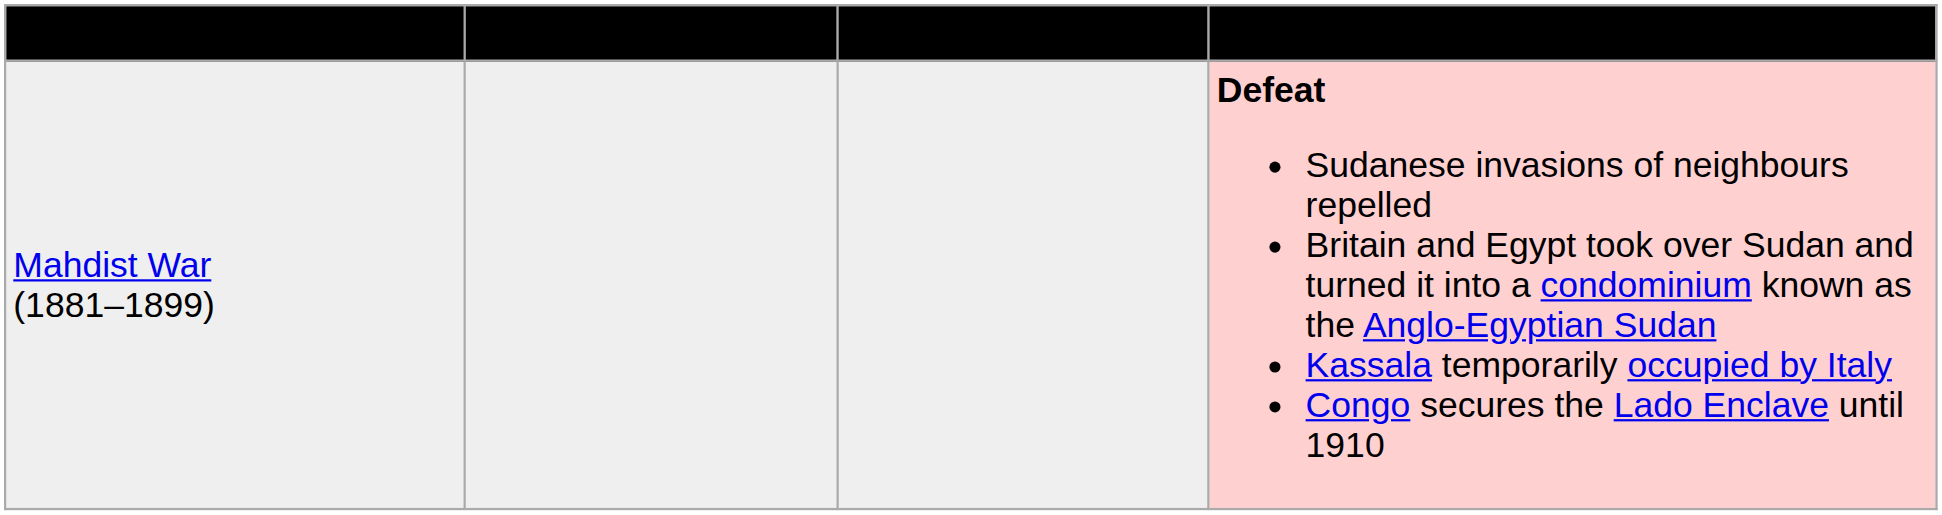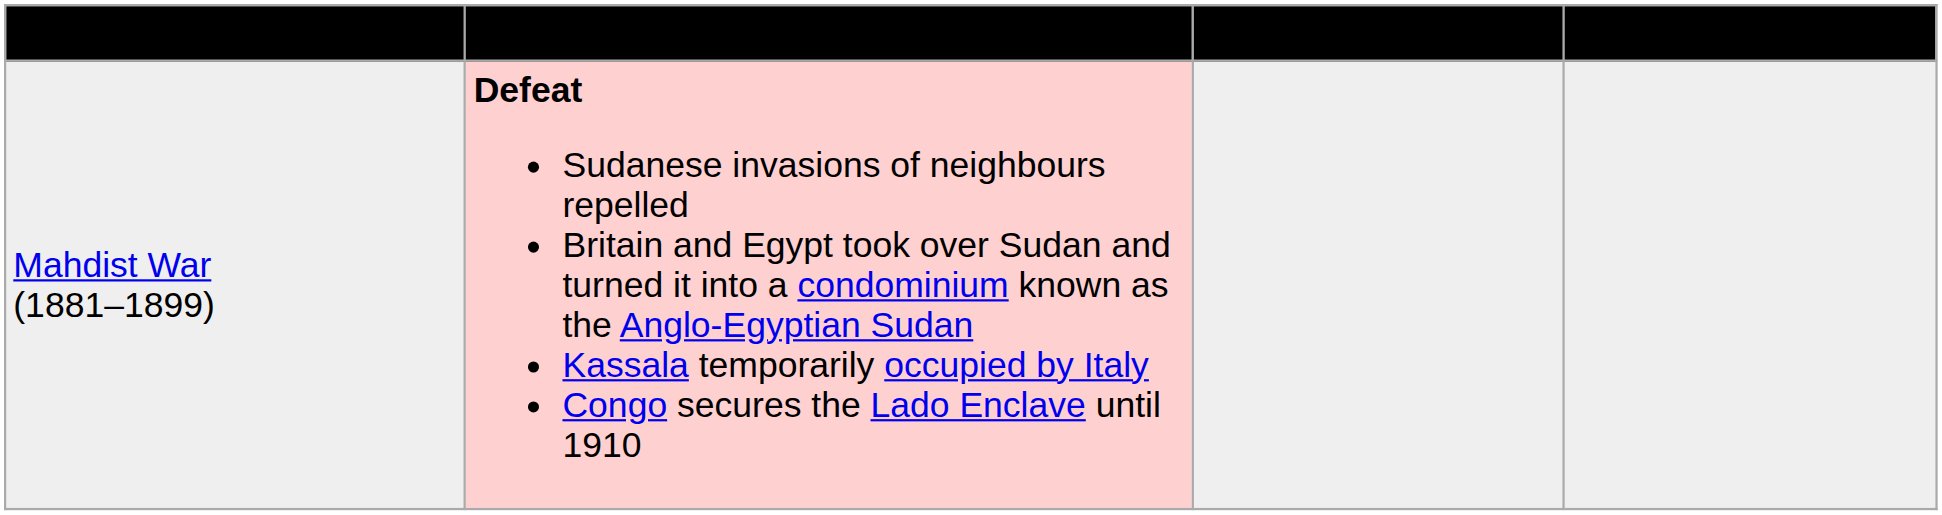columns swapped: Combatant 1 <-> Results
